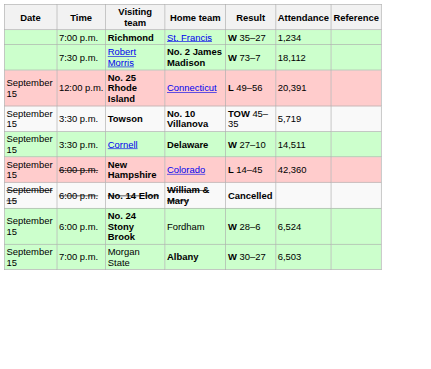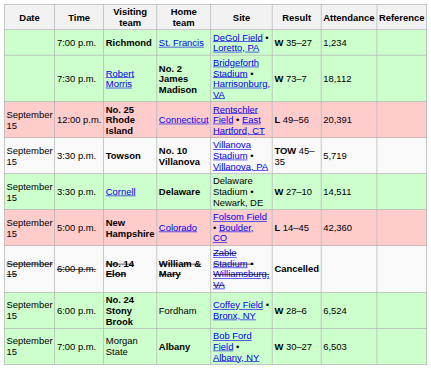+ column: Site | DeGol Field • Loretto, PA | Bridgeforth Stadium • Harrisonburg, VA | Rentschler Field • East Hartford, CT | Villanova Stadium • Villanova, PA | Delaware Stadium • Newark, DE | Folsom Field • Boulder, CO | Zable Stadium • Williamsburg, VA | Coffey Field • Bronx, NY | Bob Ford Field • Albany, NY
New Hampshire | Time: 6:00 p.m. -> 5:00 p.m.
